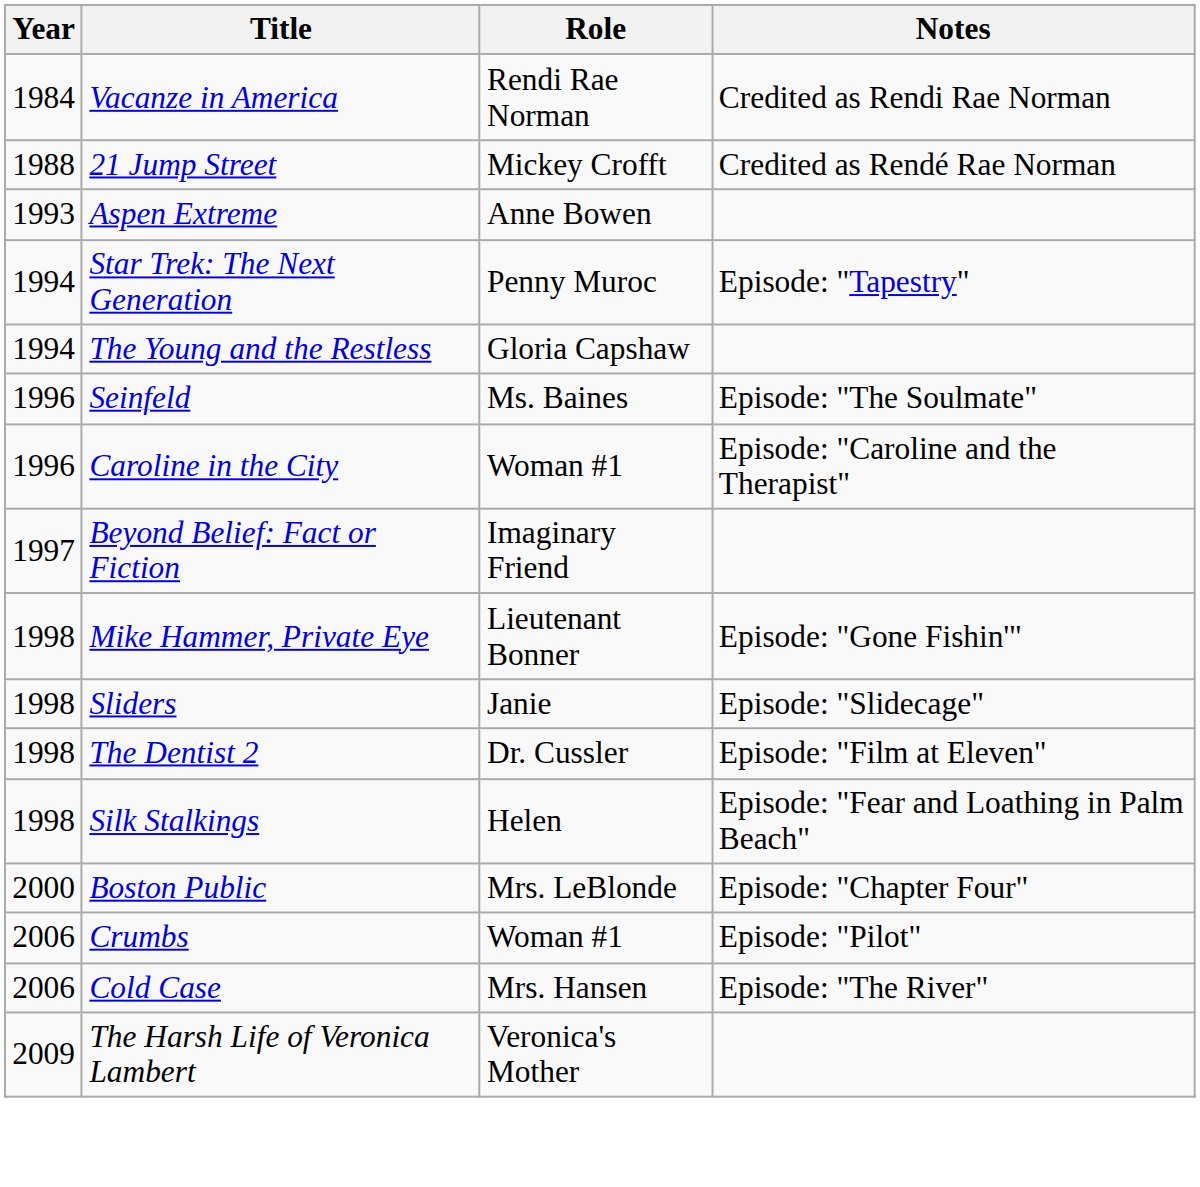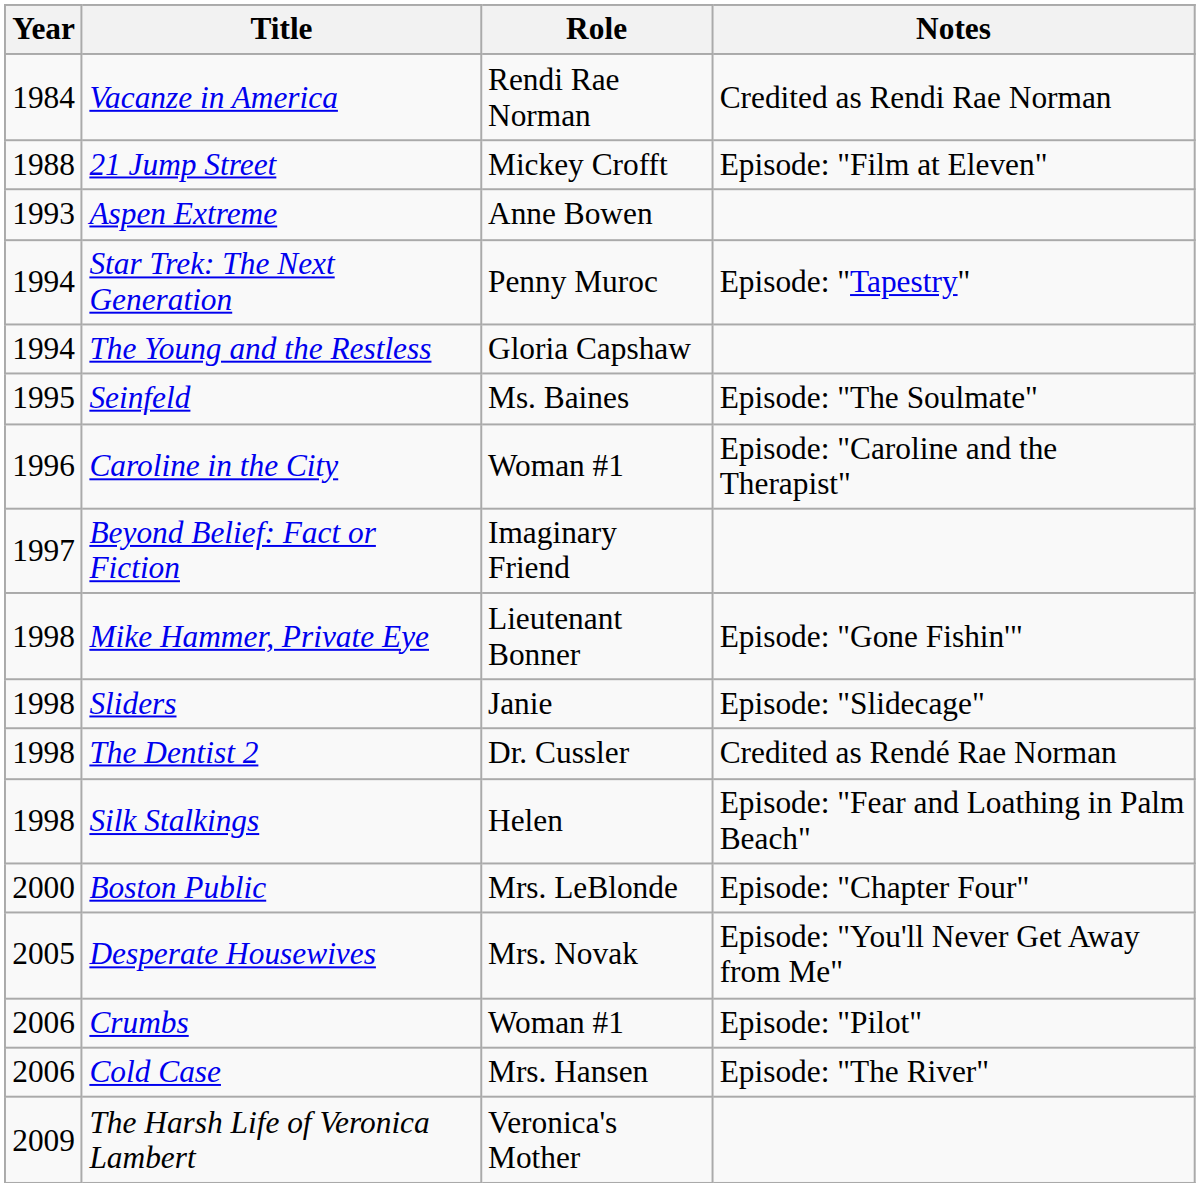21 Jump Street | Notes: Credited as Rendé Rae Norman -> Episode: "Film at Eleven"
Seinfeld | Year: 1996 -> 1995
The Dentist 2 | Notes: Episode: "Film at Eleven" -> Credited as Rendé Rae Norman
+ row: 2005 | Desperate Housewives | Mrs. Novak | Episode: "You'll Never Get Away from Me"
